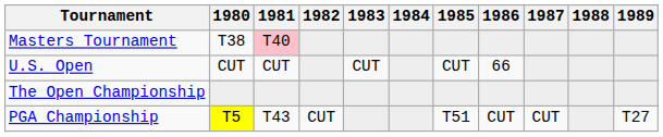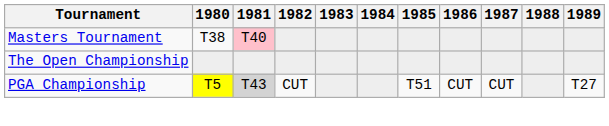- row: U.S. Open | CUT | CUT | CUT | CUT | 66
PGA Championship | 1981: no background -> lightgrey background
